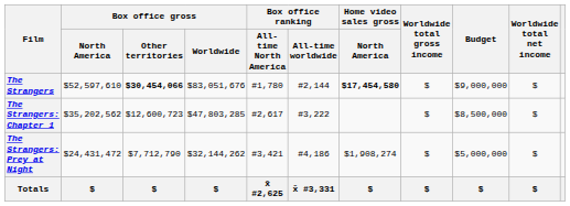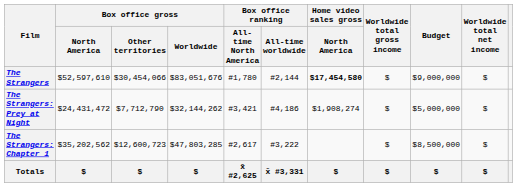The Strangers | Box office gross / Other territories: bold -> normal
rows swapped: The Strangers: Prey at Night <-> The Strangers: Chapter 1
